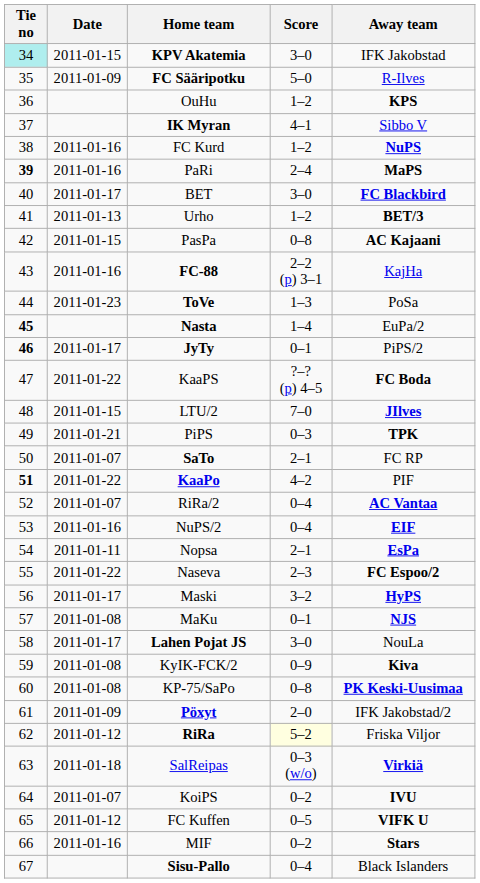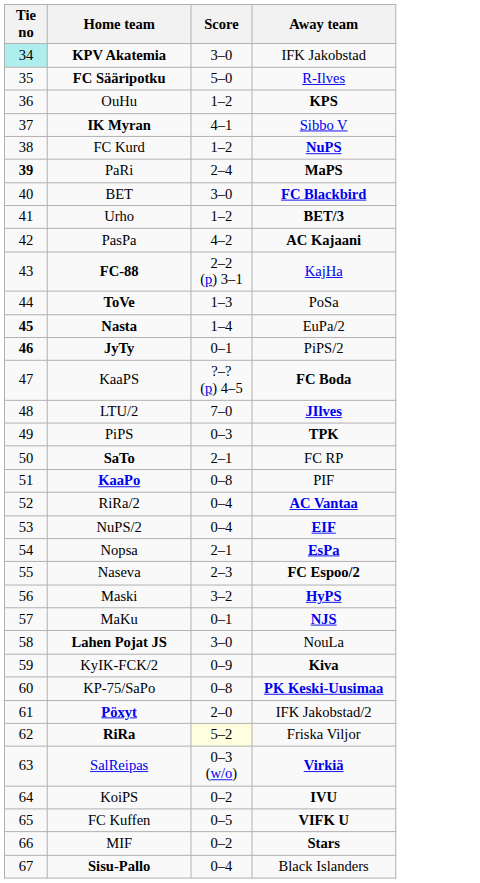- column: Date | 2011-01-15 | 2011-01-09 | 2011-01-16 | 2011-01-16 | 2011-01-17 | 2011-01-13 | 2011-01-15 | 2011-01-16 | 2011-01-23 | 2011-01-17 | 2011-01-22 | 2011-01-15 | 2011-01-21 | 2011-01-07 | 2011-01-22 | 2011-01-07 | 2011-01-16 | 2011-01-11 | 2011-01-22 | 2011-01-17 | 2011-01-08 | 2011-01-17 | 2011-01-08 | 2011-01-08 | 2011-01-09 | 2011-01-12 | 2011-01-18 | 2011-01-07 | 2011-01-12 | 2011-01-16
PasPa | Score: 0–8 -> 4–2
KaaPo | Tie no: bold -> normal
KaaPo | Score: 4–2 -> 0–8
